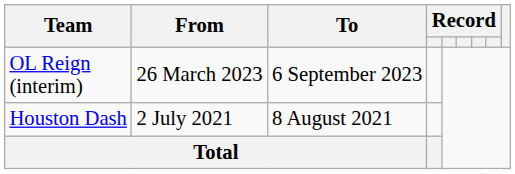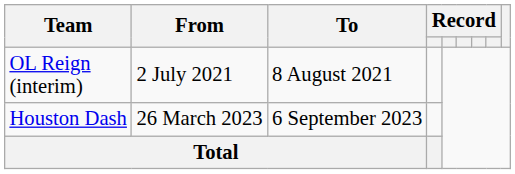OL Reign (interim) | From: 26 March 2023 -> 2 July 2021
OL Reign (interim) | To: 6 September 2023 -> 8 August 2021
Houston Dash | From: 2 July 2021 -> 26 March 2023
Houston Dash | To: 8 August 2021 -> 6 September 2023
